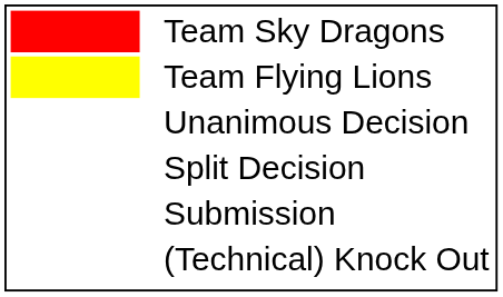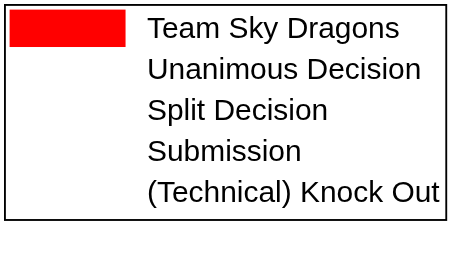- row: Team Flying Lions
